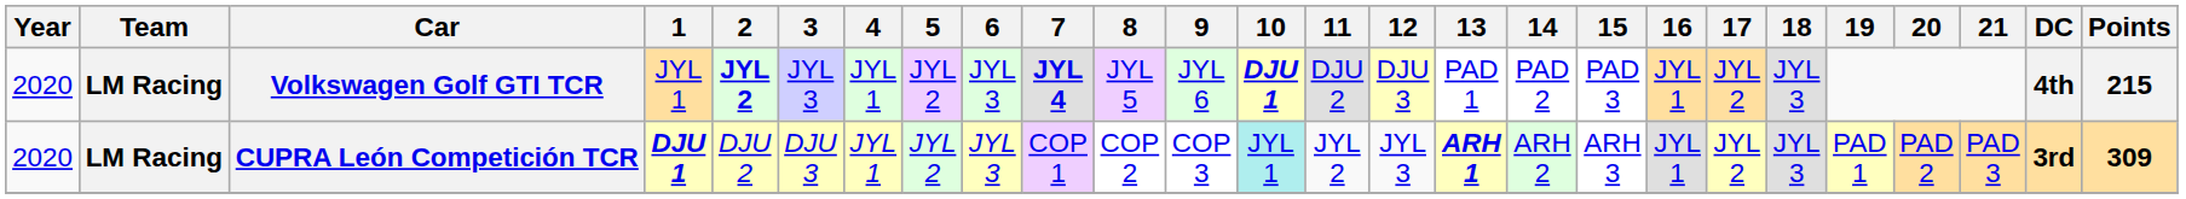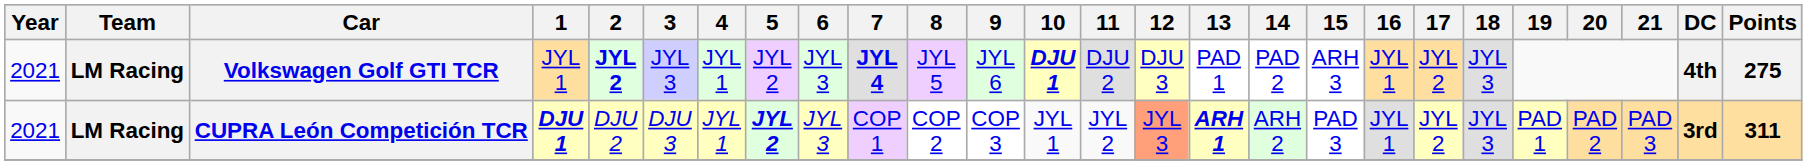Volkswagen Golf GTI TCR | Year: 2020 -> 2021
Volkswagen Golf GTI TCR | 15: PAD 3 -> ARH 3
Volkswagen Golf GTI TCR | Points: 215 -> 275
CUPRA León Competición TCR | Year: 2020 -> 2021
CUPRA León Competición TCR | 5: normal -> bold
CUPRA León Competición TCR | 10: paleturquoise background -> no background
CUPRA León Competición TCR | 12: no background -> lightsalmon background
CUPRA León Competición TCR | 15: ARH 3 -> PAD 3
CUPRA León Competición TCR | Points: 309 -> 311
